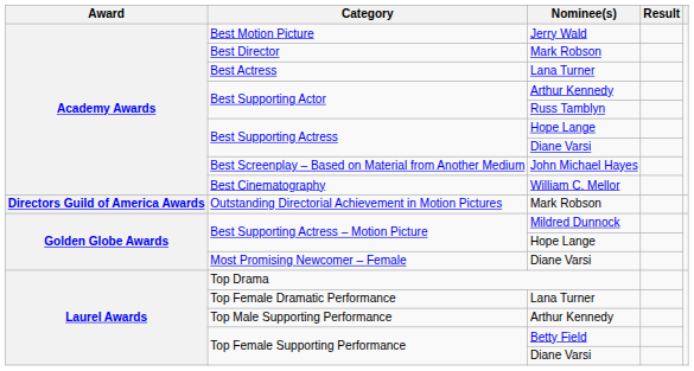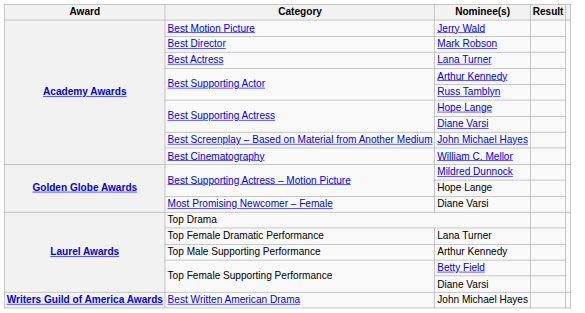- row: Directors Guild of America Awards | Outstanding Directorial Achievement in Motion Pictures | Mark Robson
+ row: Writers Guild of America Awards | Best Written American Drama | John Michael Hayes
